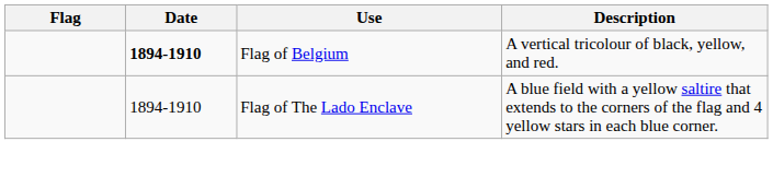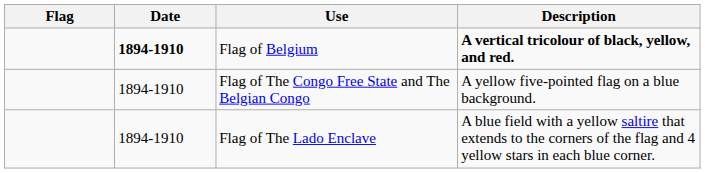Flag of Belgium | Description: normal -> bold
+ row: 1894-1910 | Flag of The Congo Free State and The Belgian Congo | A yellow five-pointed flag on a blue background.
